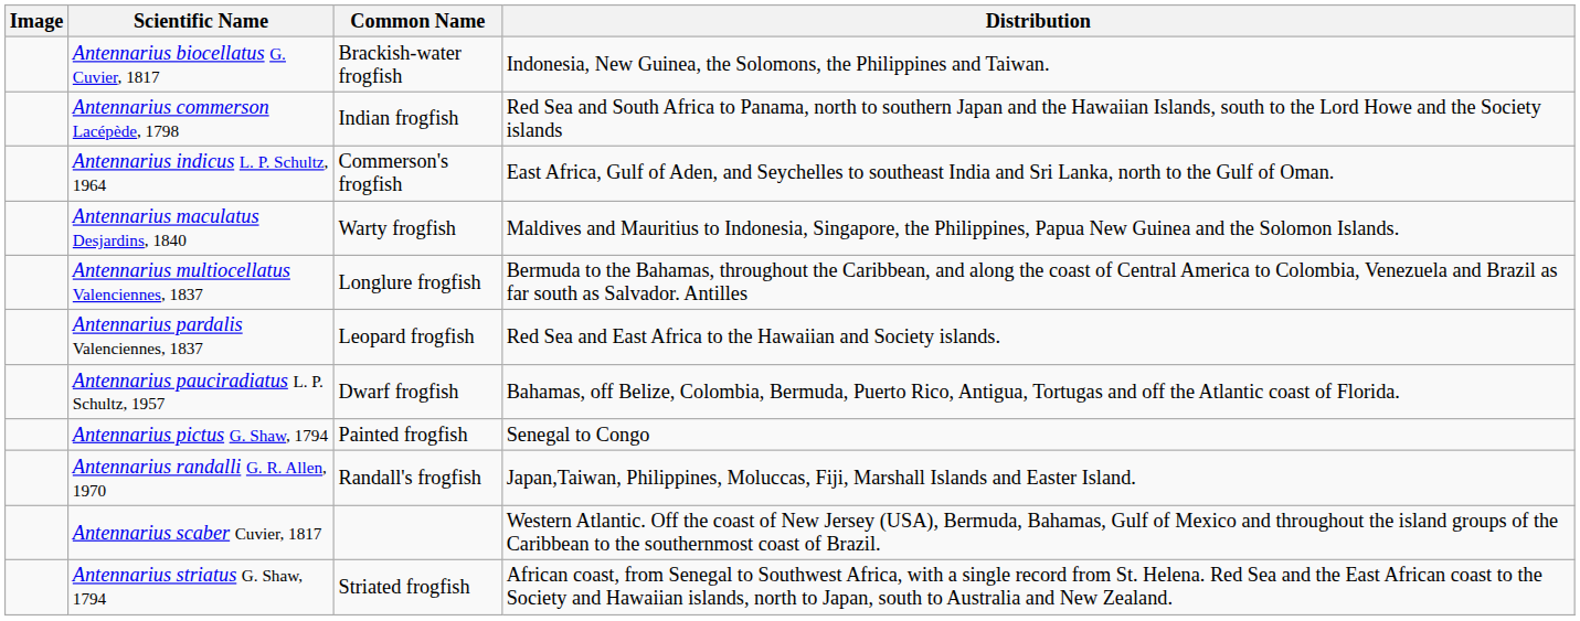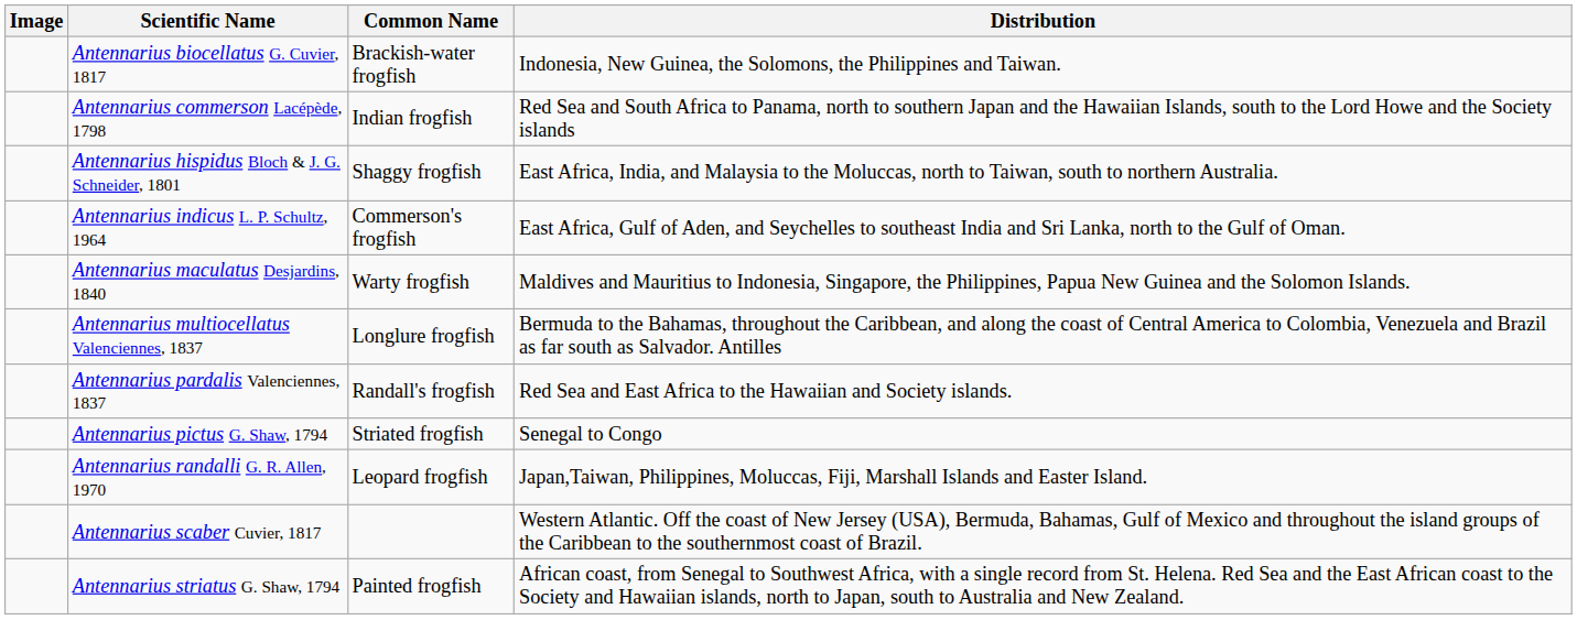+ row: Antennarius hispidus Bloch & J. G. Schneider, 1801 | Shaggy frogfish | East Africa, India, and Malaysia to the Moluccas, north to Taiwan, south to northern Australia.
Antennarius pardalis Valenciennes, 1837 | Common Name: Leopard frogfish -> Randall's frogfish
- row: Antennarius pauciradiatus L. P. Schultz, 1957 | Dwarf frogfish | Bahamas, off Belize, Colombia, Bermuda, Puerto Rico, Antigua, Tortugas and off the Atlantic coast of Florida.
Antennarius pictus G. Shaw, 1794 | Common Name: Painted frogfish -> Striated frogfish
Antennarius randalli G. R. Allen, 1970 | Common Name: Randall's frogfish -> Leopard frogfish
Antennarius striatus G. Shaw, 1794 | Common Name: Striated frogfish -> Painted frogfish
